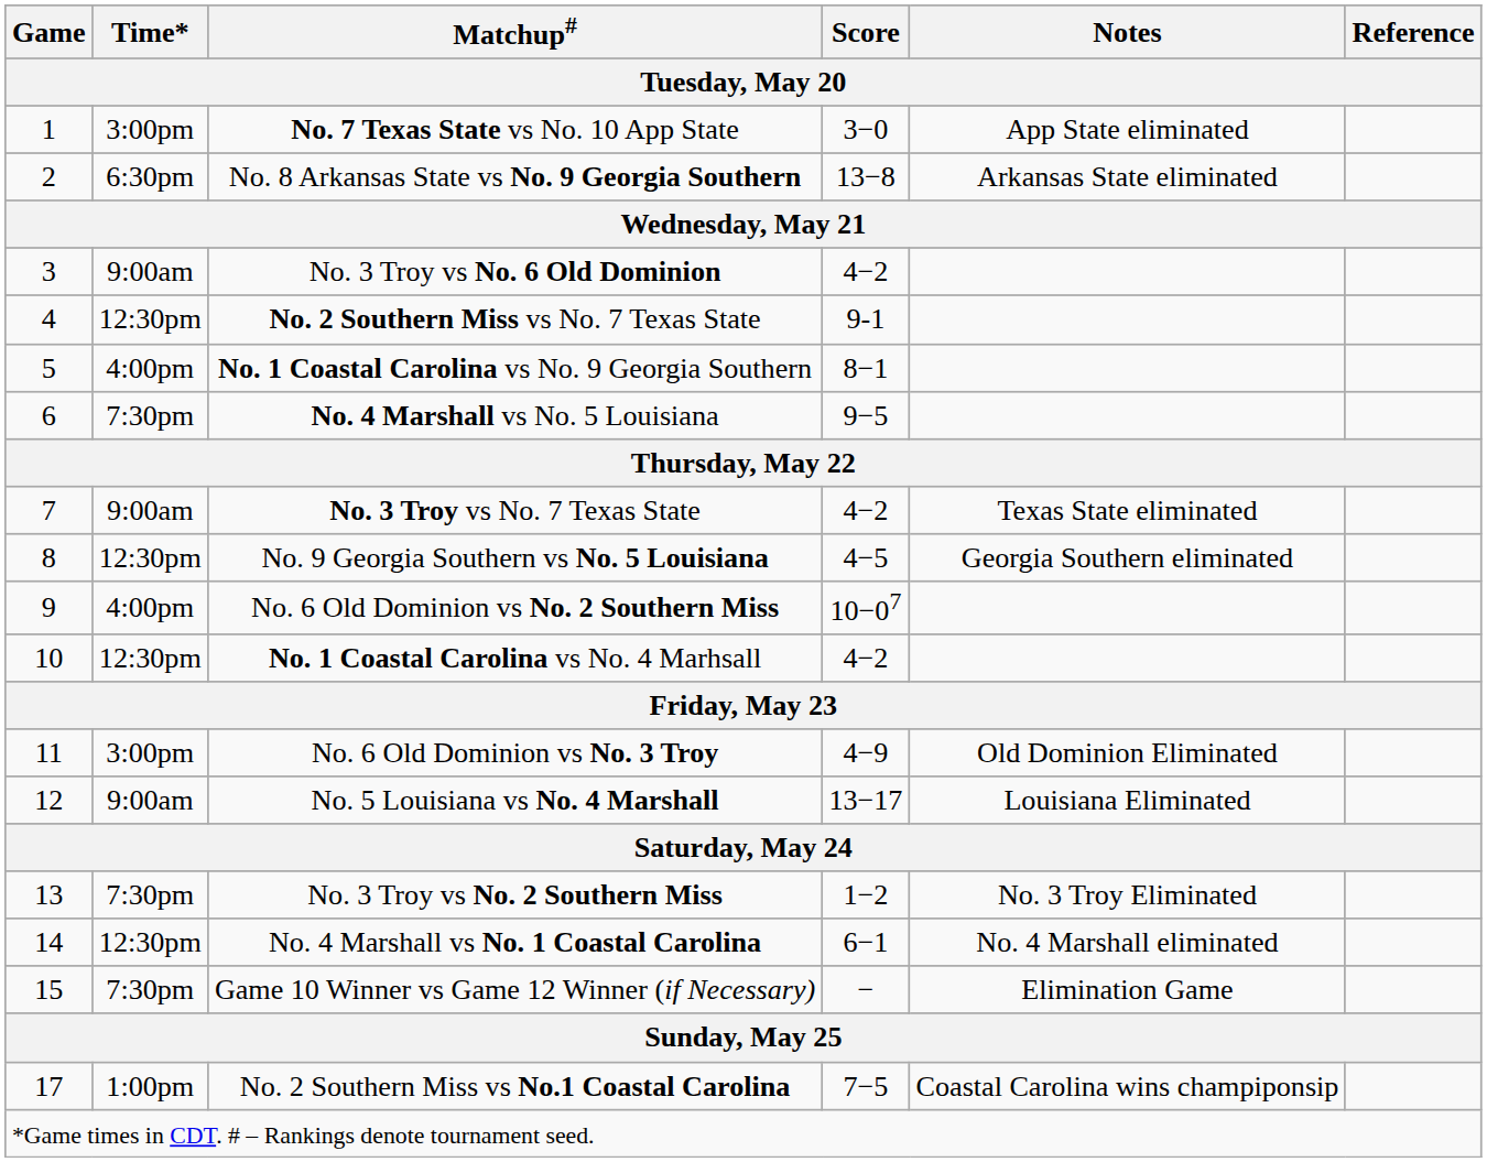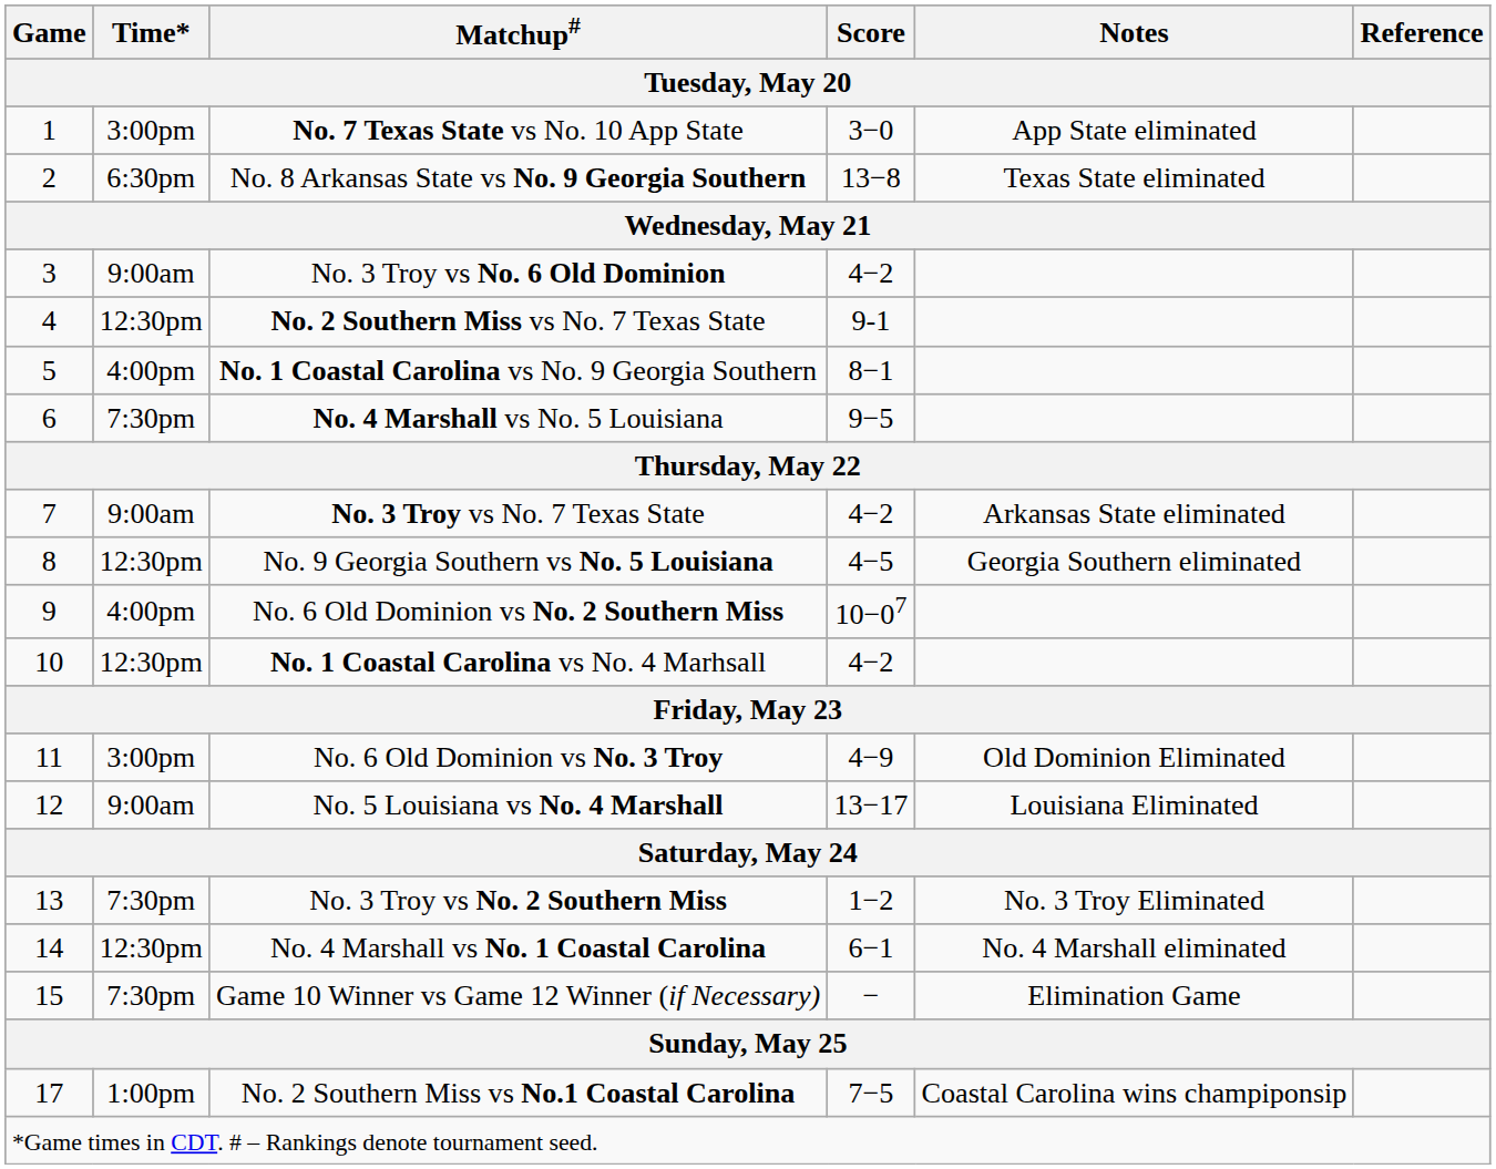No. 8 Arkansas State vs No. 9 Georgia Southern | Notes: Arkansas State eliminated -> Texas State eliminated
No. 3 Troy vs No. 7 Texas State | Notes: Texas State eliminated -> Arkansas State eliminated
